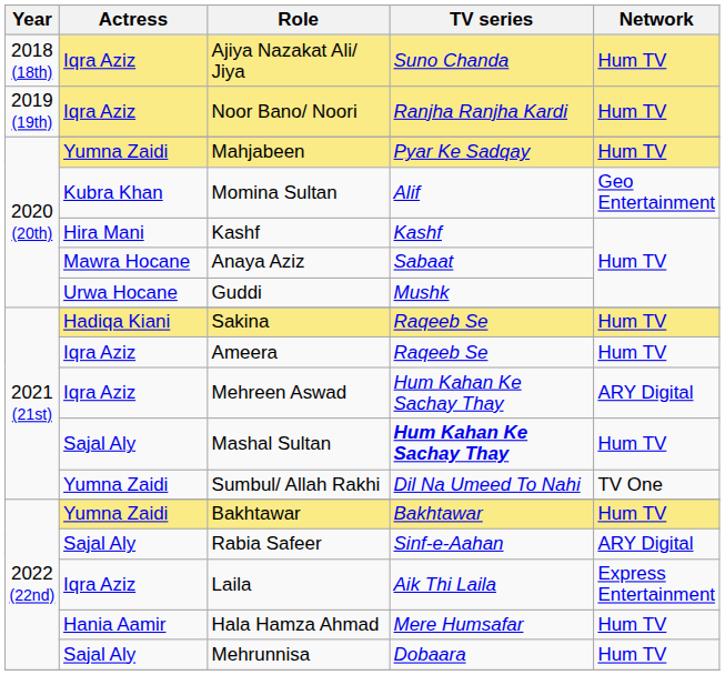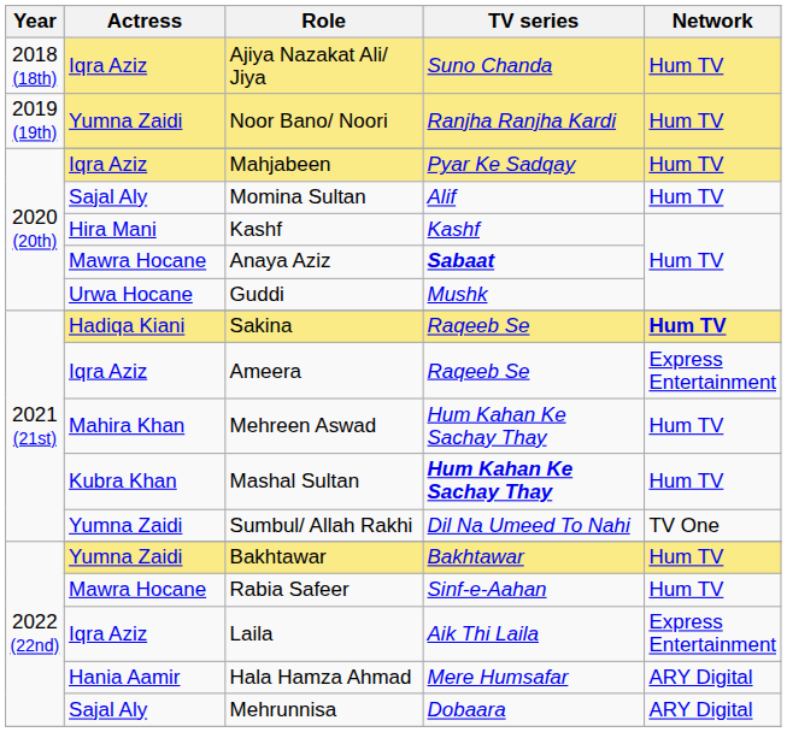Noor Bano/ Noori | Actress: Iqra Aziz -> Yumna Zaidi
Mahjabeen | Actress: Yumna Zaidi -> Iqra Aziz
Momina Sultan | Actress: Kubra Khan -> Sajal Aly
Momina Sultan | Network: Geo Entertainment -> Hum TV
Anaya Aziz | TV series: normal -> bold
Sakina | Network: normal -> bold
Ameera | Network: Hum TV -> Express Entertainment
Mehreen Aswad | Actress: Iqra Aziz -> Mahira Khan
Mehreen Aswad | Network: ARY Digital -> Hum TV
Mashal Sultan | Actress: Sajal Aly -> Kubra Khan
Rabia Safeer | Actress: Sajal Aly -> Mawra Hocane
Rabia Safeer | Network: ARY Digital -> Hum TV
Hala Hamza Ahmad | Network: Hum TV -> ARY Digital
Mehrunnisa | Network: Hum TV -> ARY Digital
